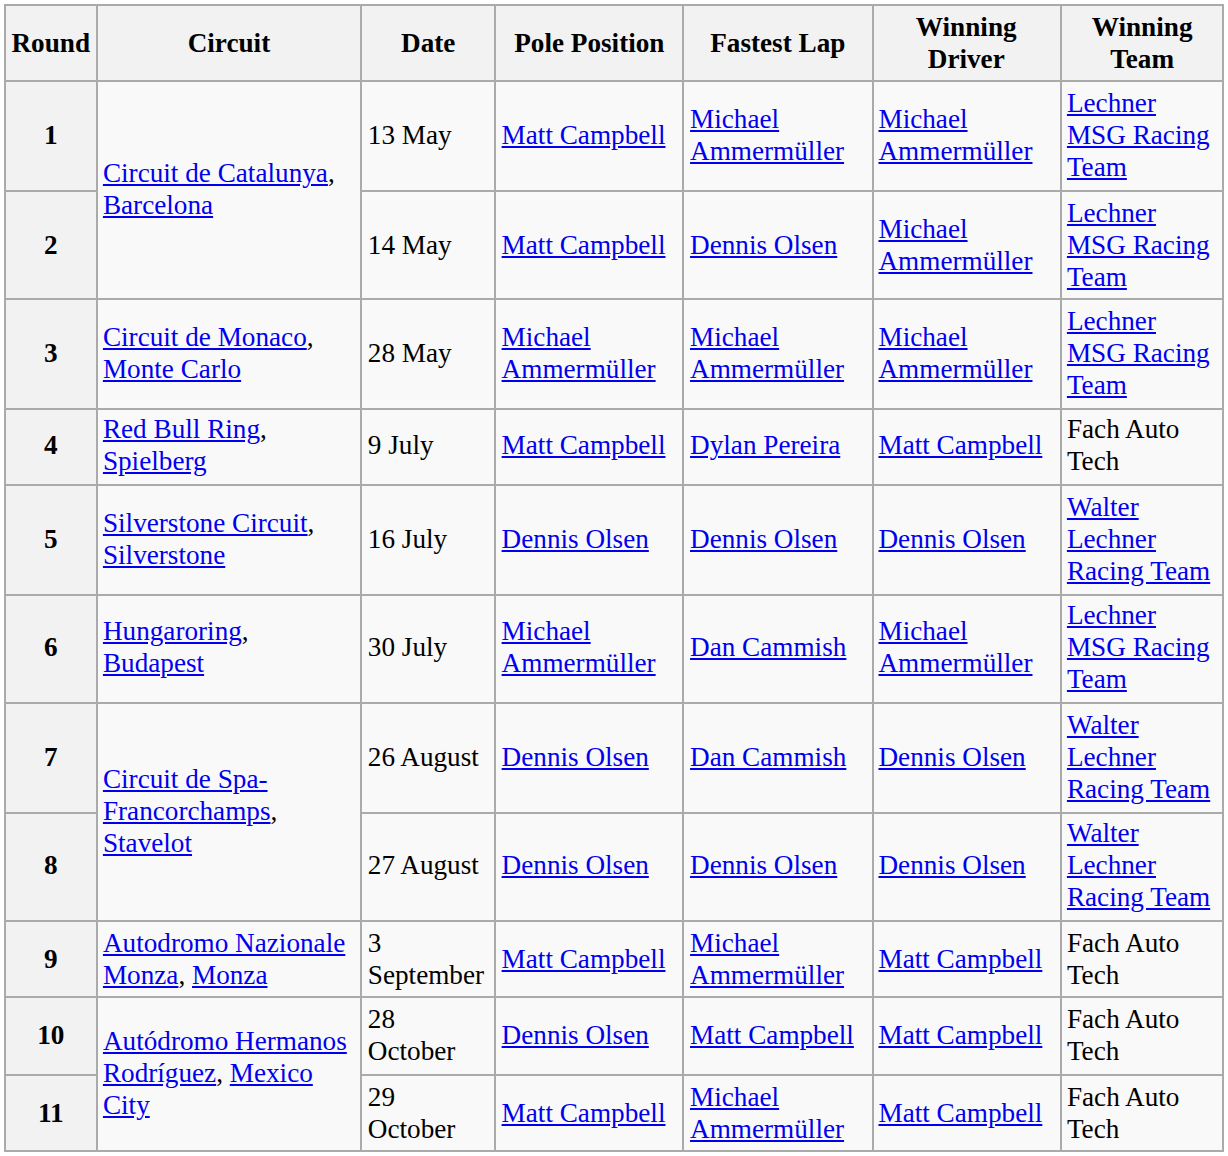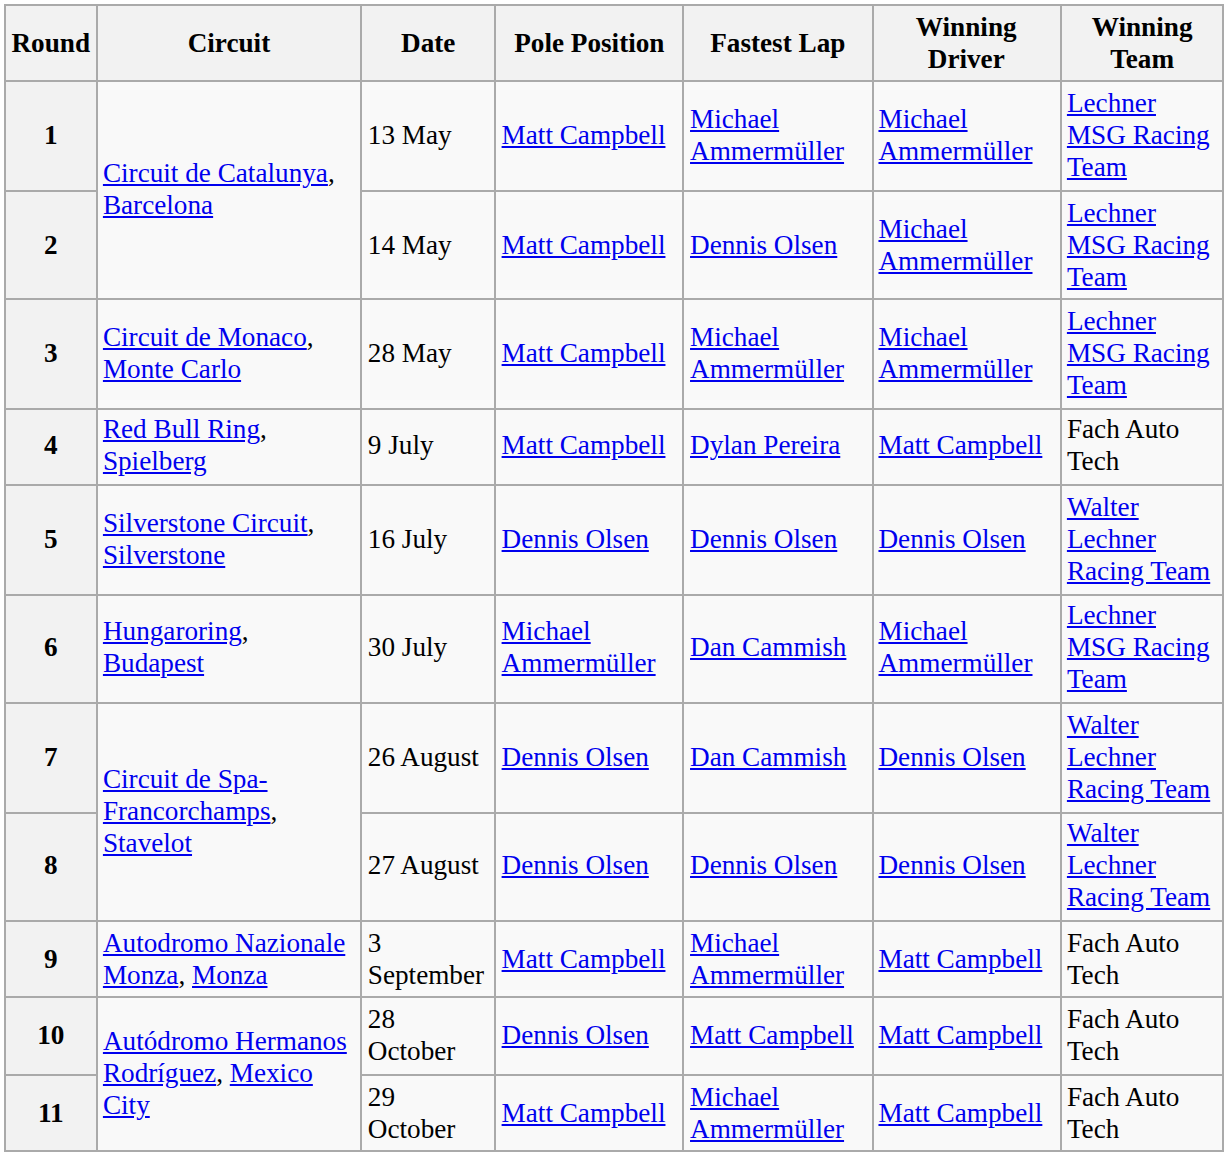3 | Pole Position: Michael Ammermüller -> Matt Campbell
